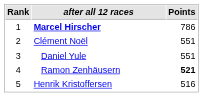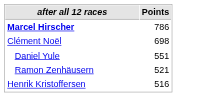- column: Rank | 1 | 2 | 3 | 4 | 5
Clément Noël | Points: 551 -> 698
Ramon Zenhäusern | Points: bold -> normal
